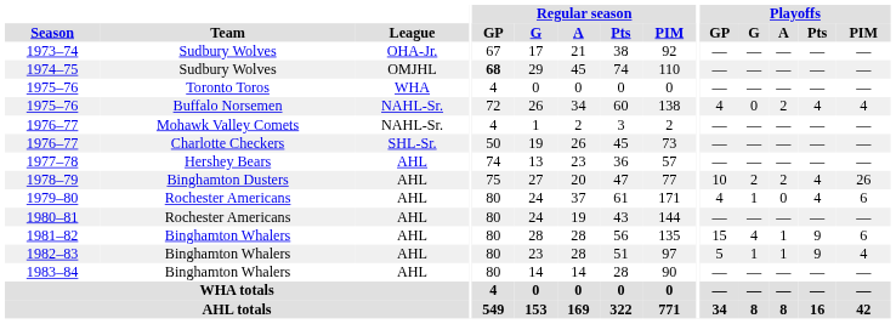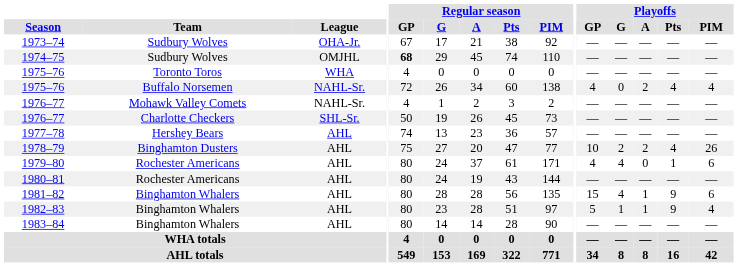1979–80 | Playoffs / G: 1 -> 4
1979–80 | Playoffs / Pts: 4 -> 1
